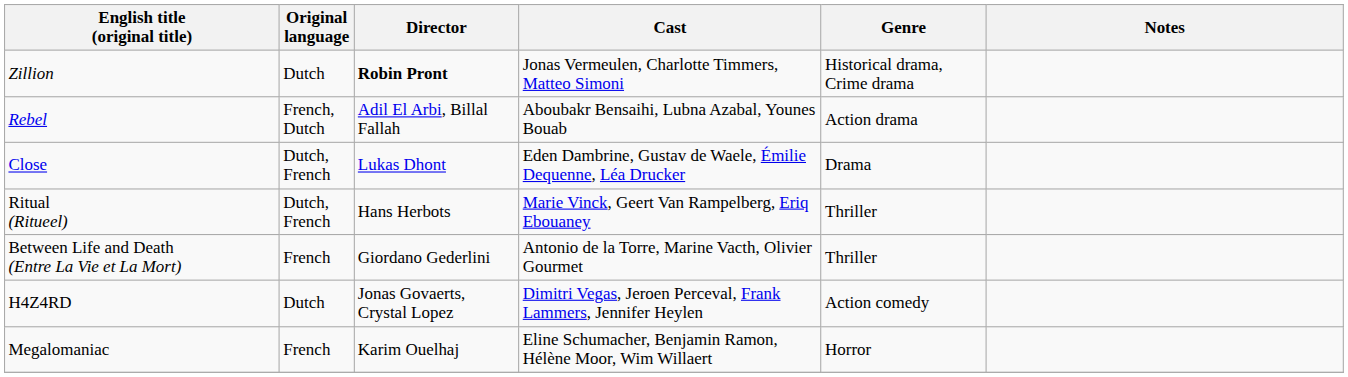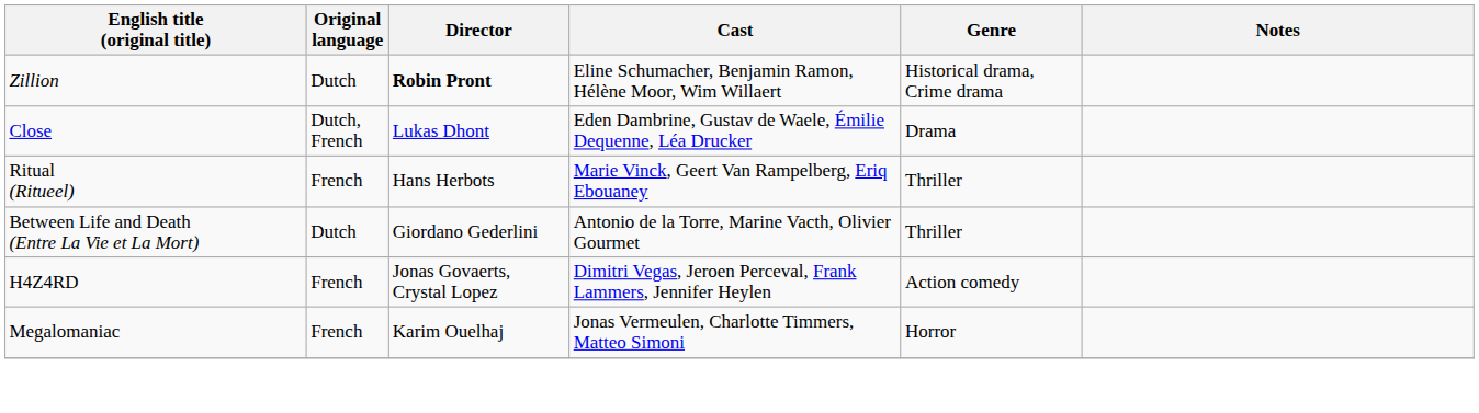Zillion | Cast: Jonas Vermeulen, Charlotte Timmers, Matteo Simoni -> Eline Schumacher, Benjamin Ramon, Hélène Moor, Wim Willaert
- row: Rebel | French, Dutch | Adil El Arbi, Billal Fallah | Aboubakr Bensaihi, Lubna Azabal, Younes Bouab | Action drama
Ritual (Ritueel) | Original language: Dutch, French -> French
Between Life and Death (Entre La Vie et La Mort) | Original language: French -> Dutch
H4Z4RD | Original language: Dutch -> French
Megalomaniac | Cast: Eline Schumacher, Benjamin Ramon, Hélène Moor, Wim Willaert -> Jonas Vermeulen, Charlotte Timmers, Matteo Simoni
